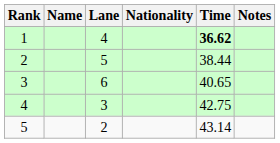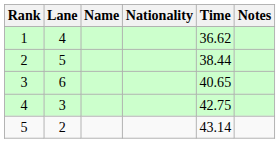columns swapped: Lane <-> Name
1 | Time: bold -> normal
